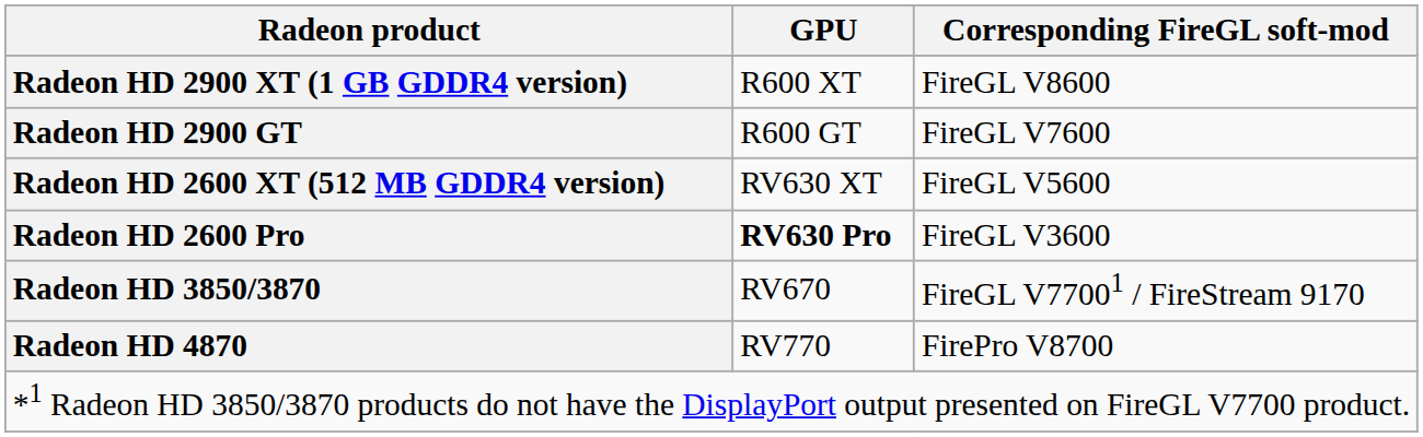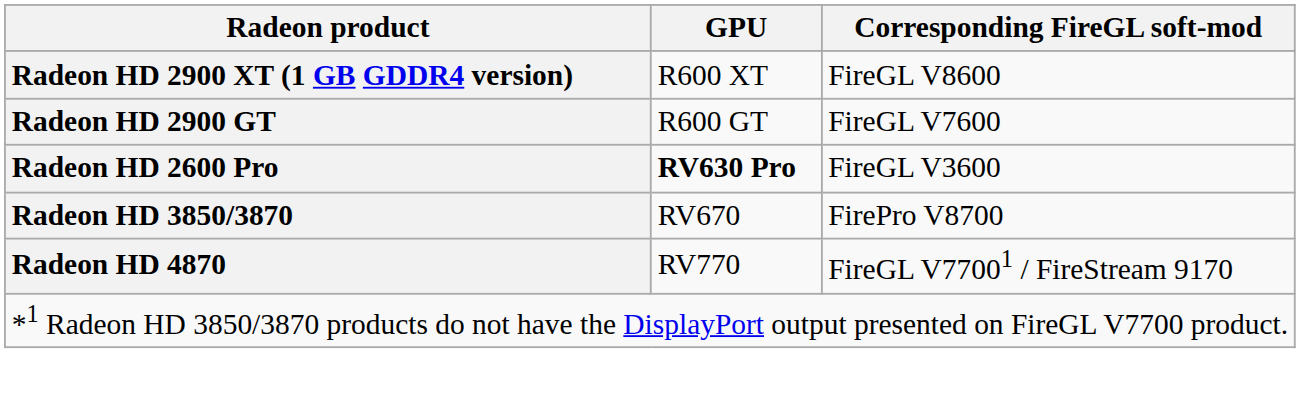- row: Radeon HD 2600 XT (512 MB GDDR4 version) | RV630 XT | FireGL V5600
Radeon HD 3850/3870 | Corresponding FireGL soft-mod: FireGL V77001 / FireStream 9170 -> FirePro V8700
Radeon HD 4870 | Corresponding FireGL soft-mod: FirePro V8700 -> FireGL V77001 / FireStream 9170
